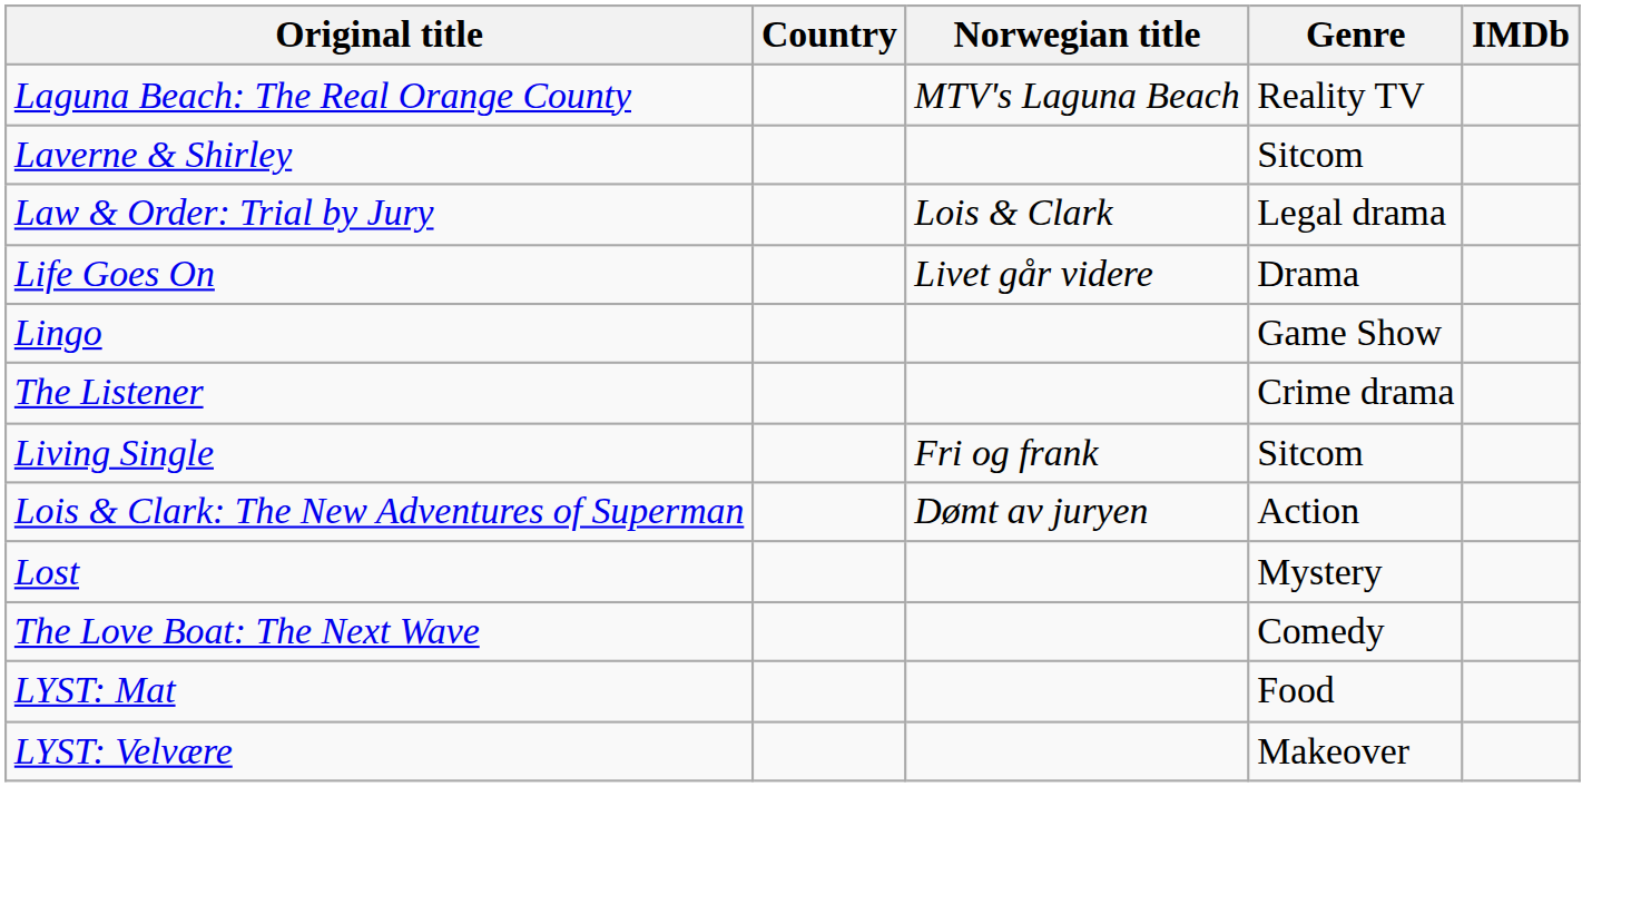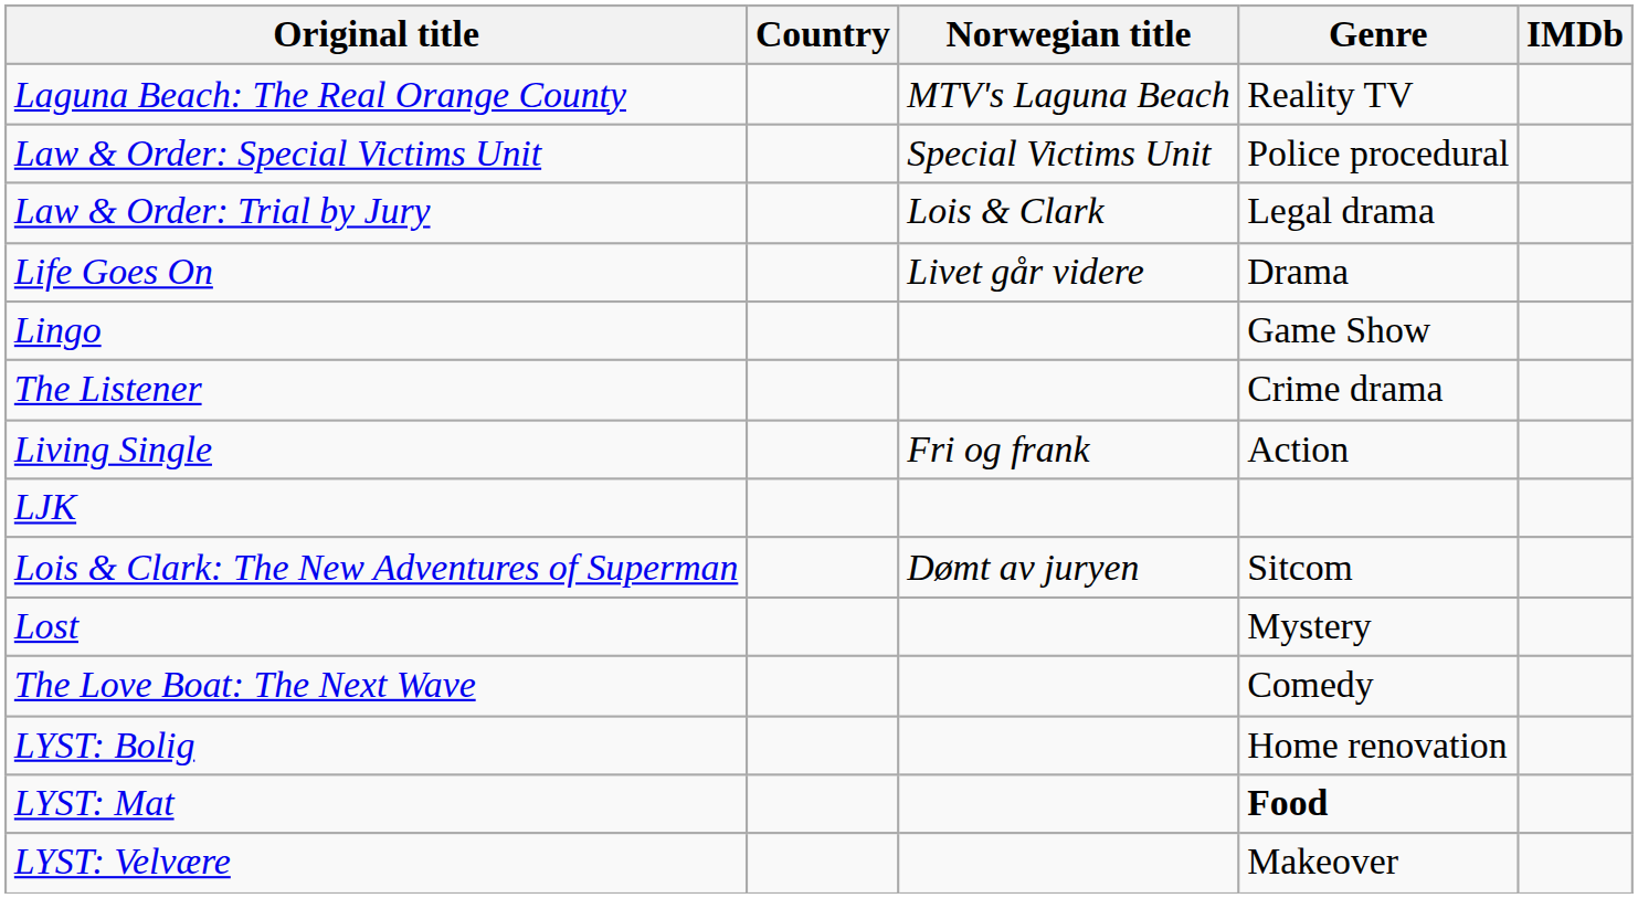- row: Laverne & Shirley | Sitcom
+ row: Law & Order: Special Victims Unit | Special Victims Unit | Police procedural
Living Single | Genre: Sitcom -> Action
+ row: LJK
Lois & Clark: The New Adventures of Superman | Genre: Action -> Sitcom
+ row: LYST: Bolig | Home renovation
LYST: Mat | Genre: normal -> bold
